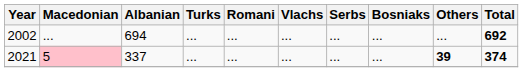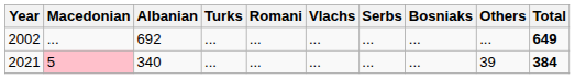2002 | Albanian: 694 -> 692
2002 | Total: 692 -> 649
2021 | Albanian: 337 -> 340
2021 | Others: bold -> normal
2021 | Total: 374 -> 384
